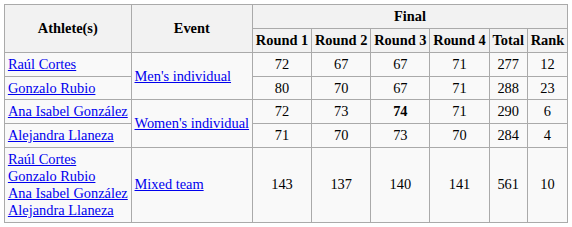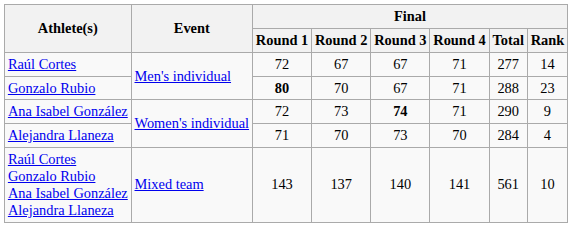Raúl Cortes | Final / Rank: 12 -> 14
Gonzalo Rubio | Final / Round 1: normal -> bold
Ana Isabel González | Final / Rank: 6 -> 9
